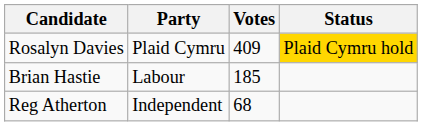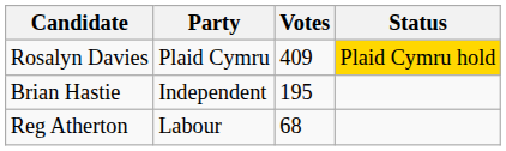Brian Hastie | Party: Labour -> Independent
Brian Hastie | Votes: 185 -> 195
Reg Atherton | Party: Independent -> Labour
